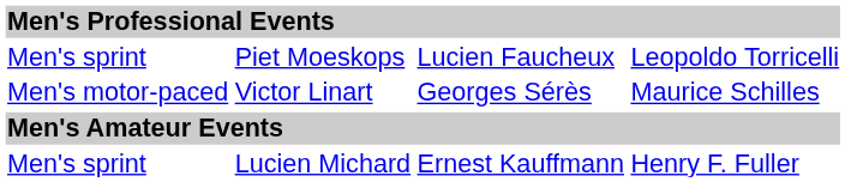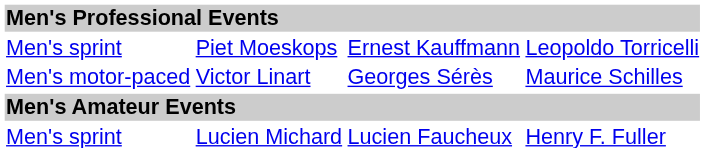Piet Moeskops | column 3: Lucien Faucheux -> Ernest Kauffmann
Lucien Michard | column 3: Ernest Kauffmann -> Lucien Faucheux
